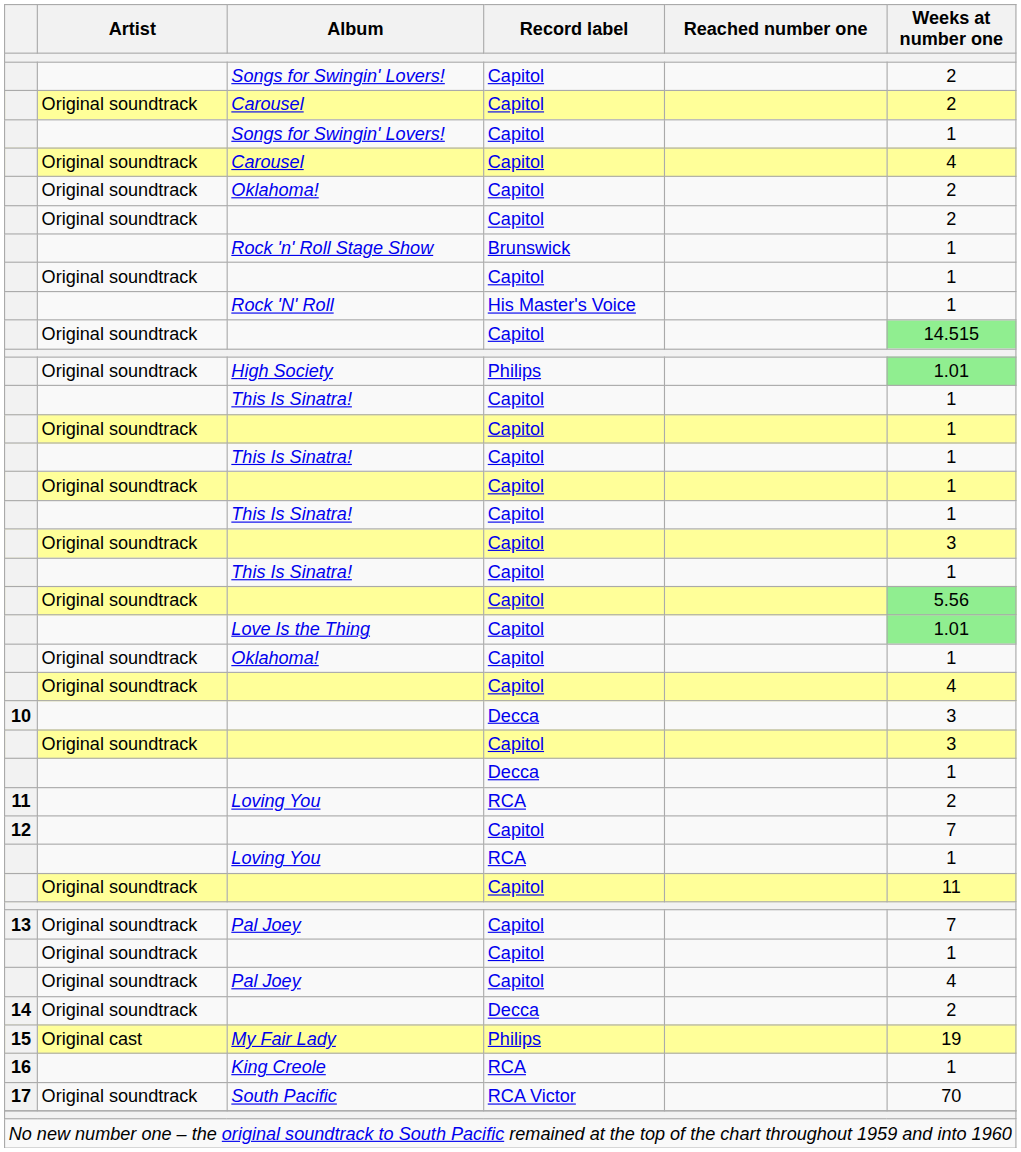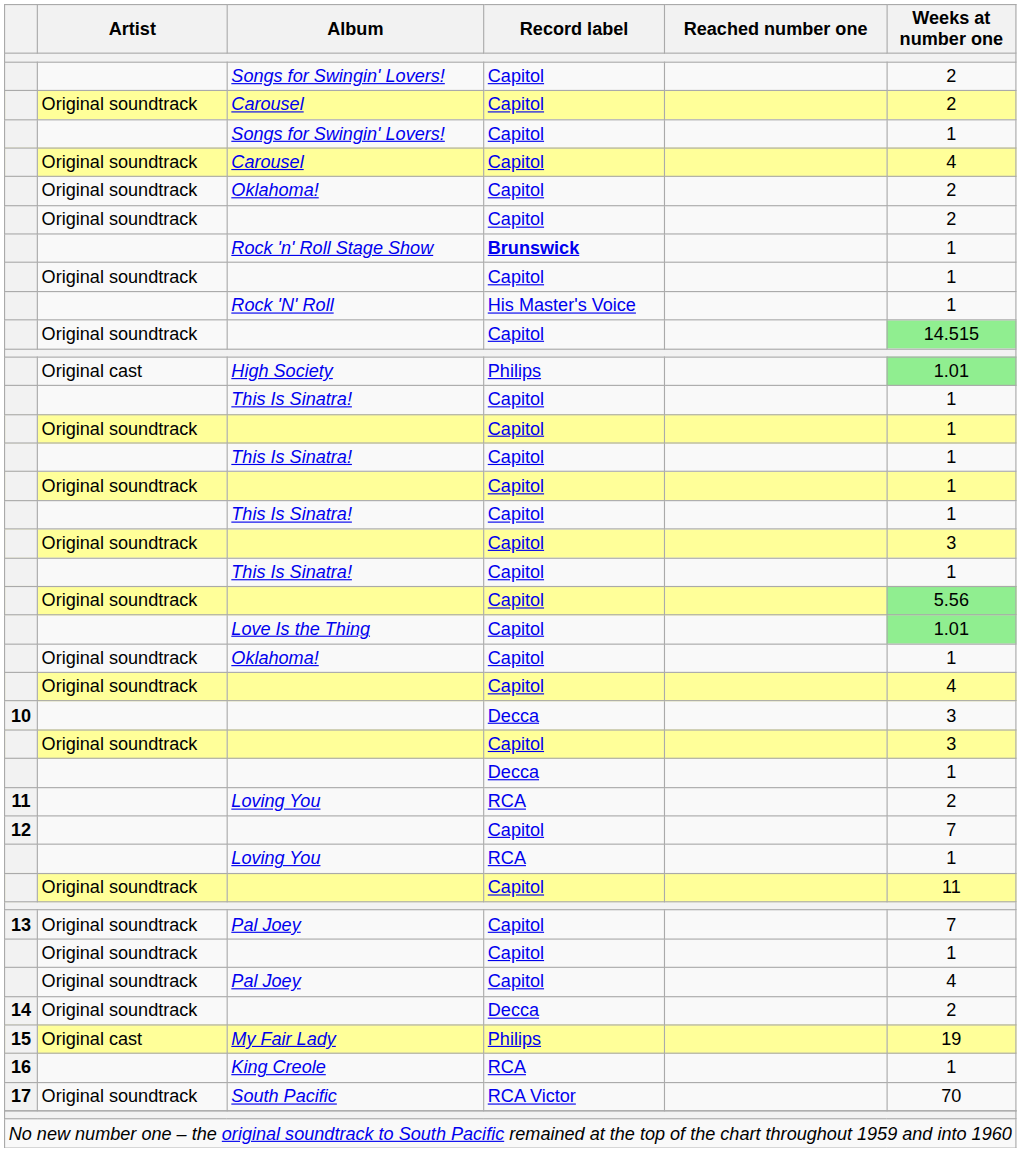Rock 'n' Roll Stage Show | Record label: normal -> bold
High Society | Artist: Original soundtrack -> Original cast
